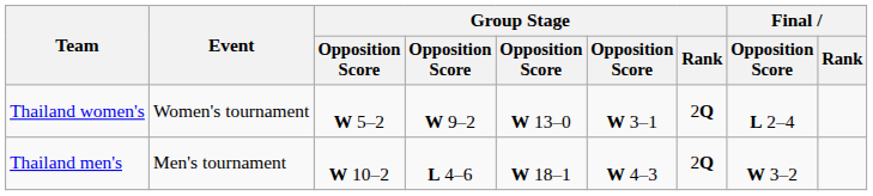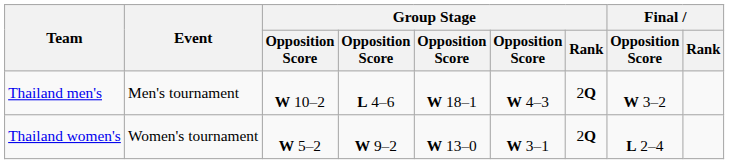rows swapped: Thailand men's <-> Thailand women's
